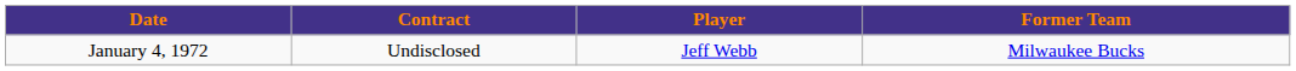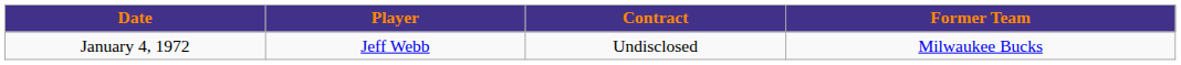columns swapped: Player <-> Contract
